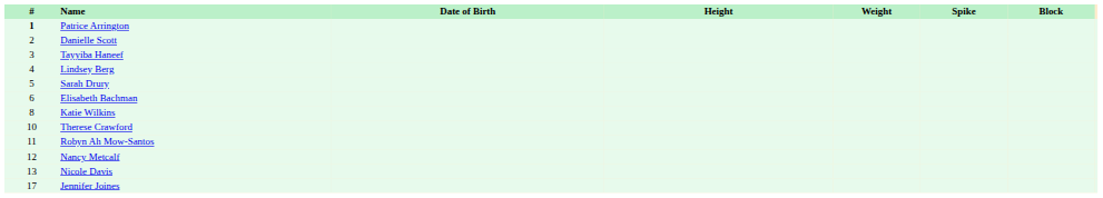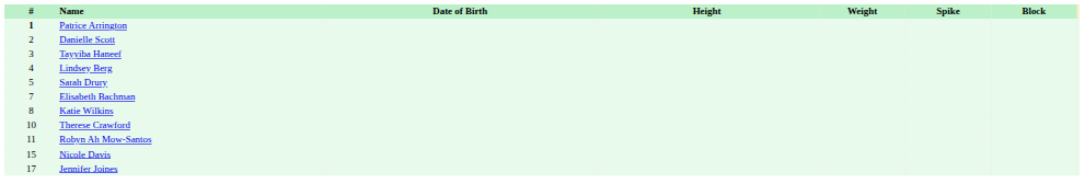Elisabeth Bachman | #: 6 -> 7
- row: 12 | Nancy Metcalf
Nicole Davis | #: 13 -> 15
